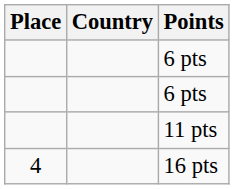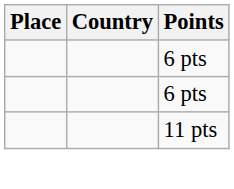- row: 4 | 16 pts
